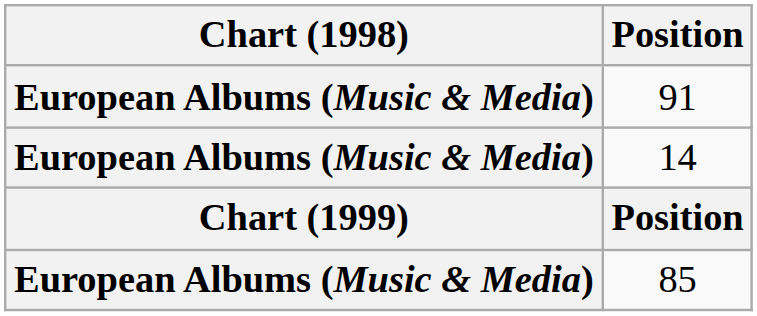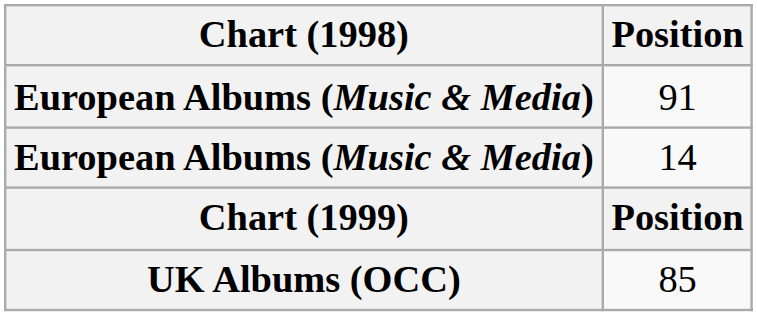85 | Chart (1998): European Albums (Music & Media) -> UK Albums (OCC)
